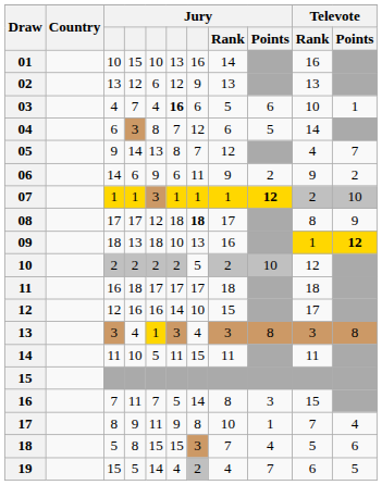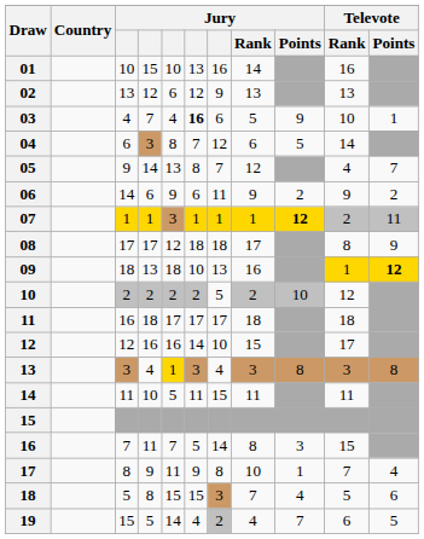03 | Jury / Points: 6 -> 9
07 | Televote / Points: 10 -> 11
08 | column 7: bold -> normal
